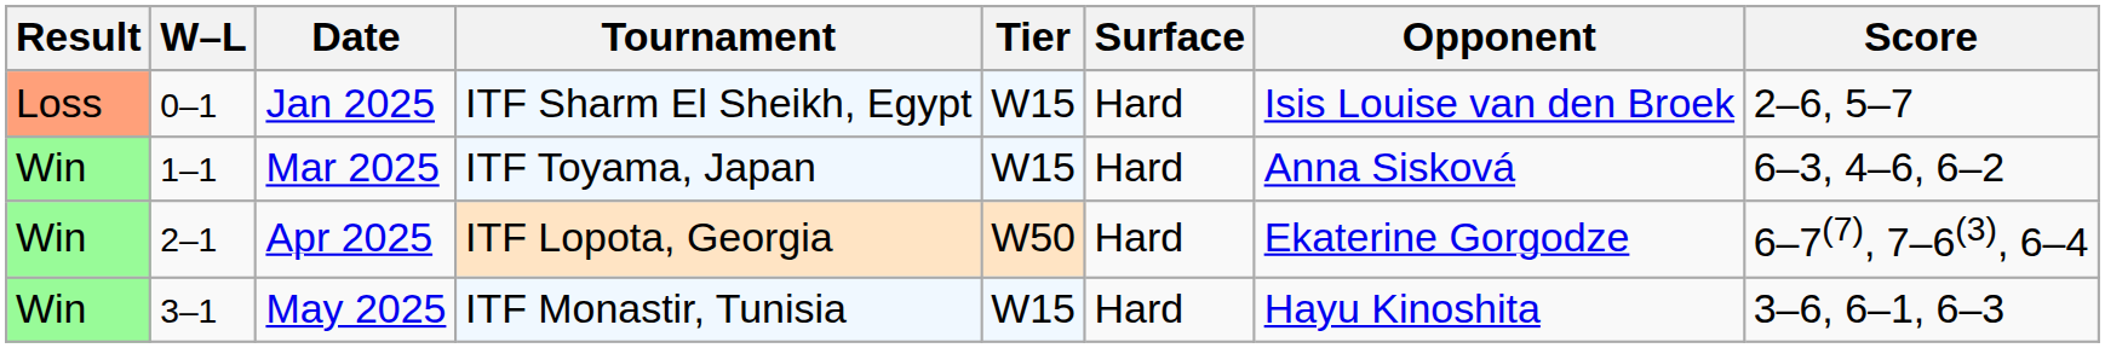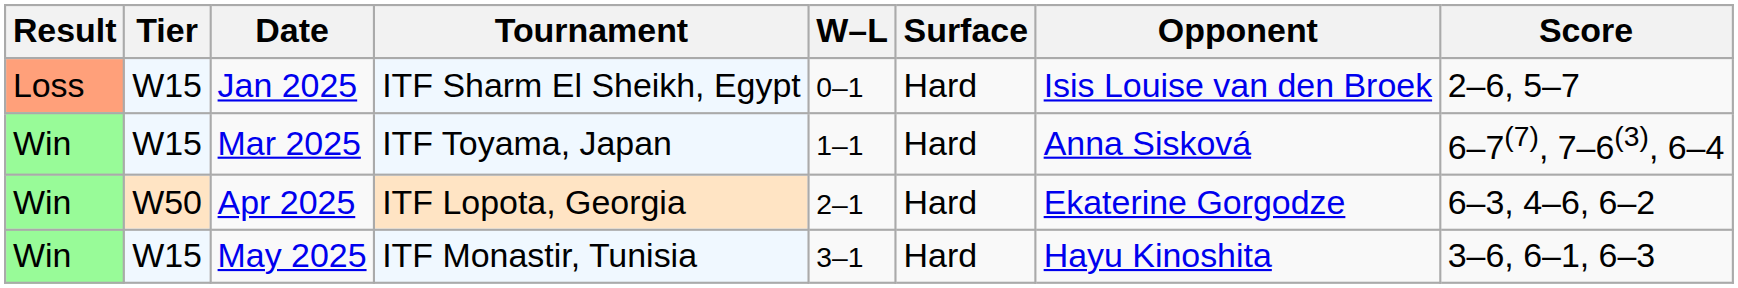columns swapped: W–L <-> Tier
Mar 2025 | Score: 6–3, 4–6, 6–2 -> 6–7(7), 7–6(3), 6–4
Apr 2025 | Score: 6–7(7), 7–6(3), 6–4 -> 6–3, 4–6, 6–2
